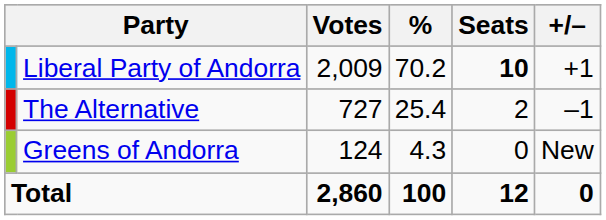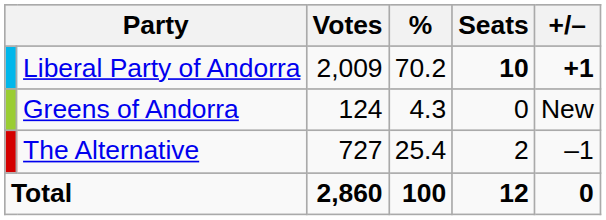Liberal Party of Andorra | +/–: normal -> bold
rows swapped: The Alternative <-> Greens of Andorra
